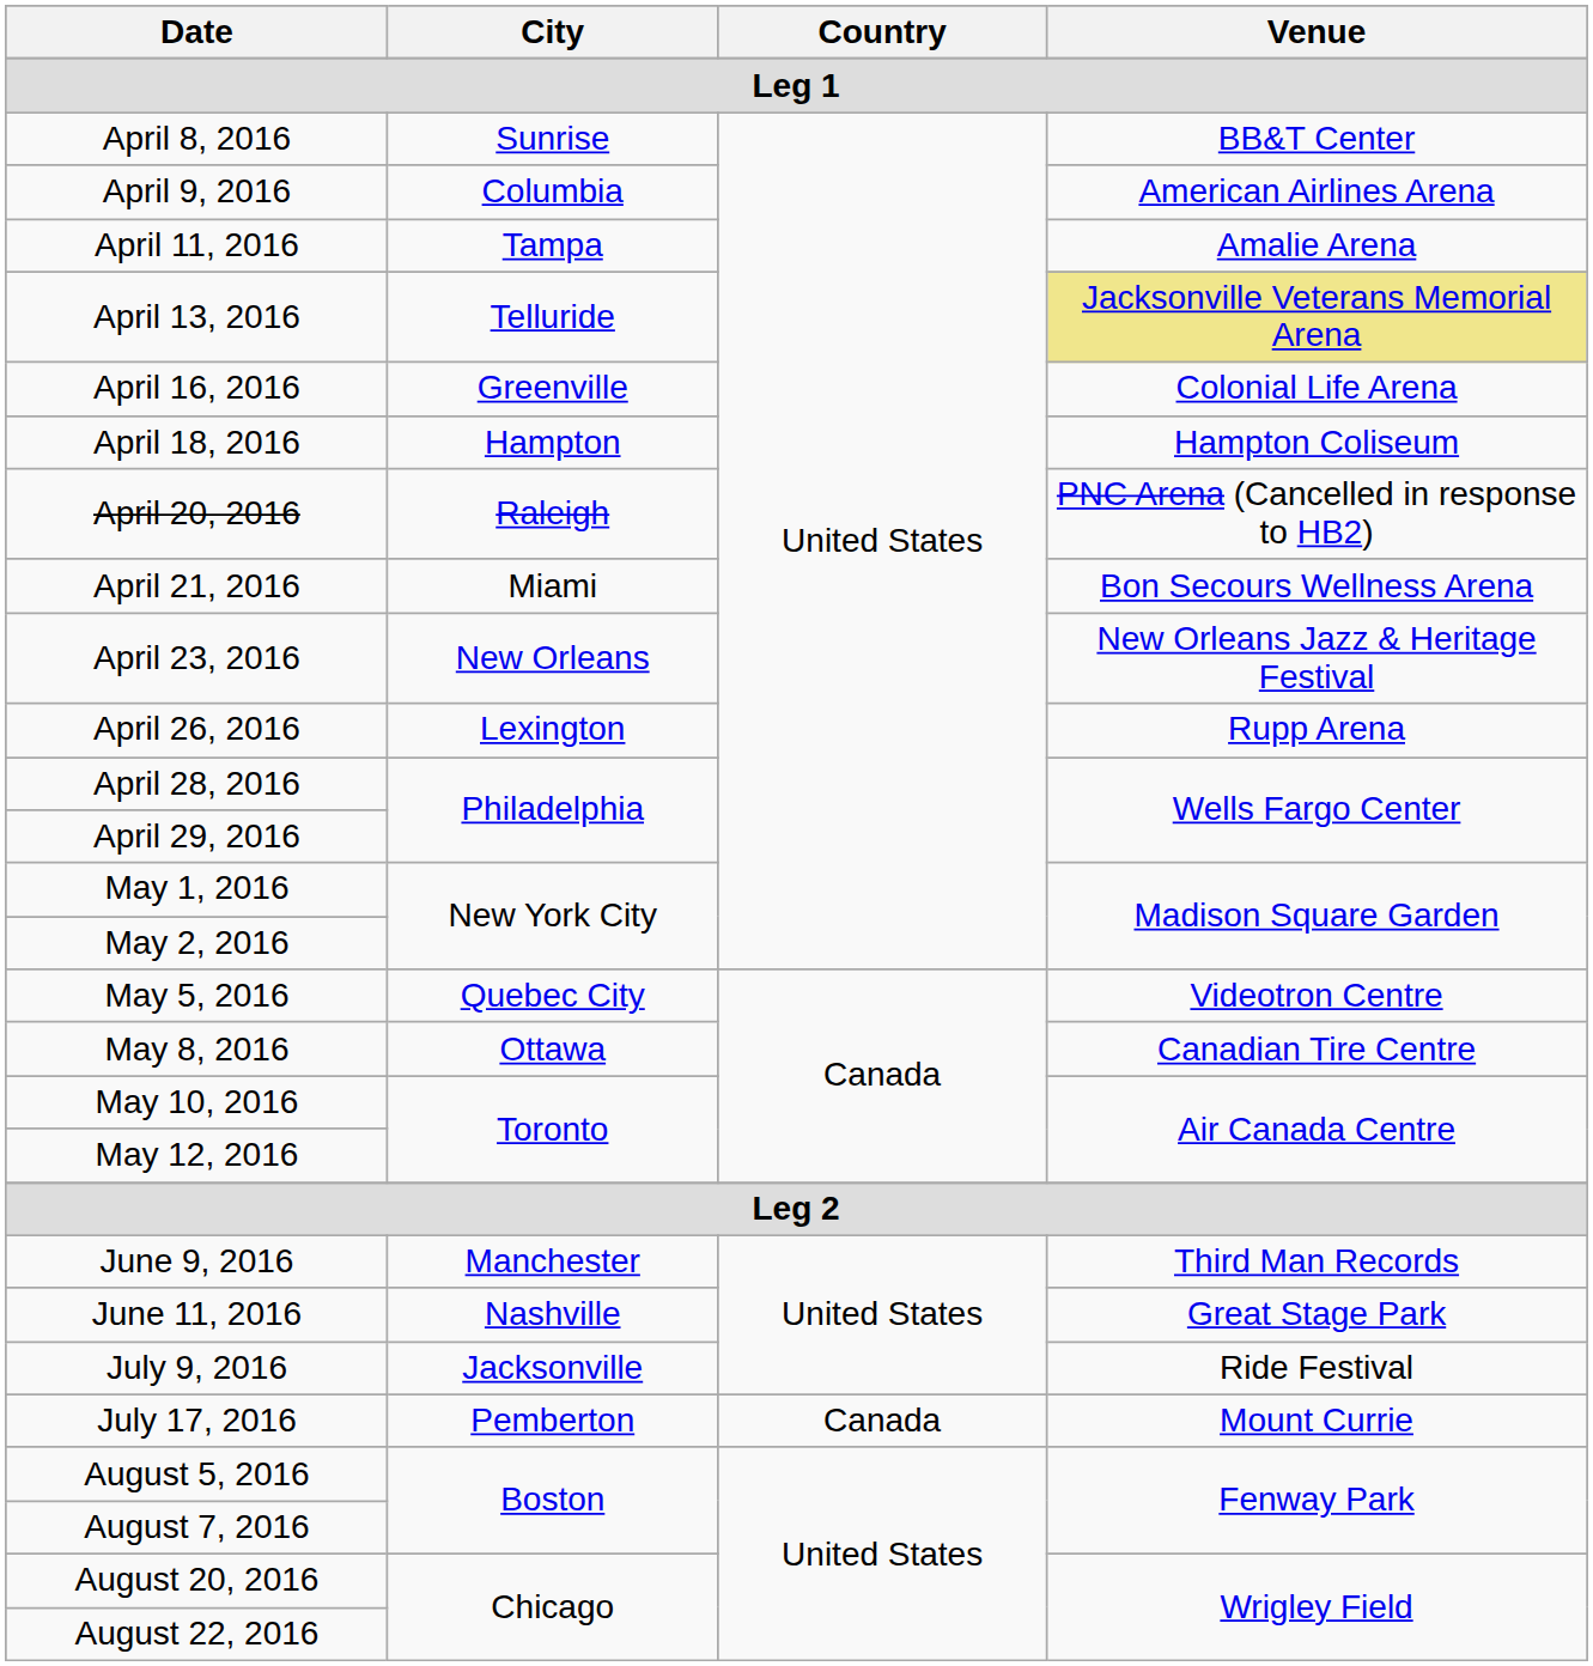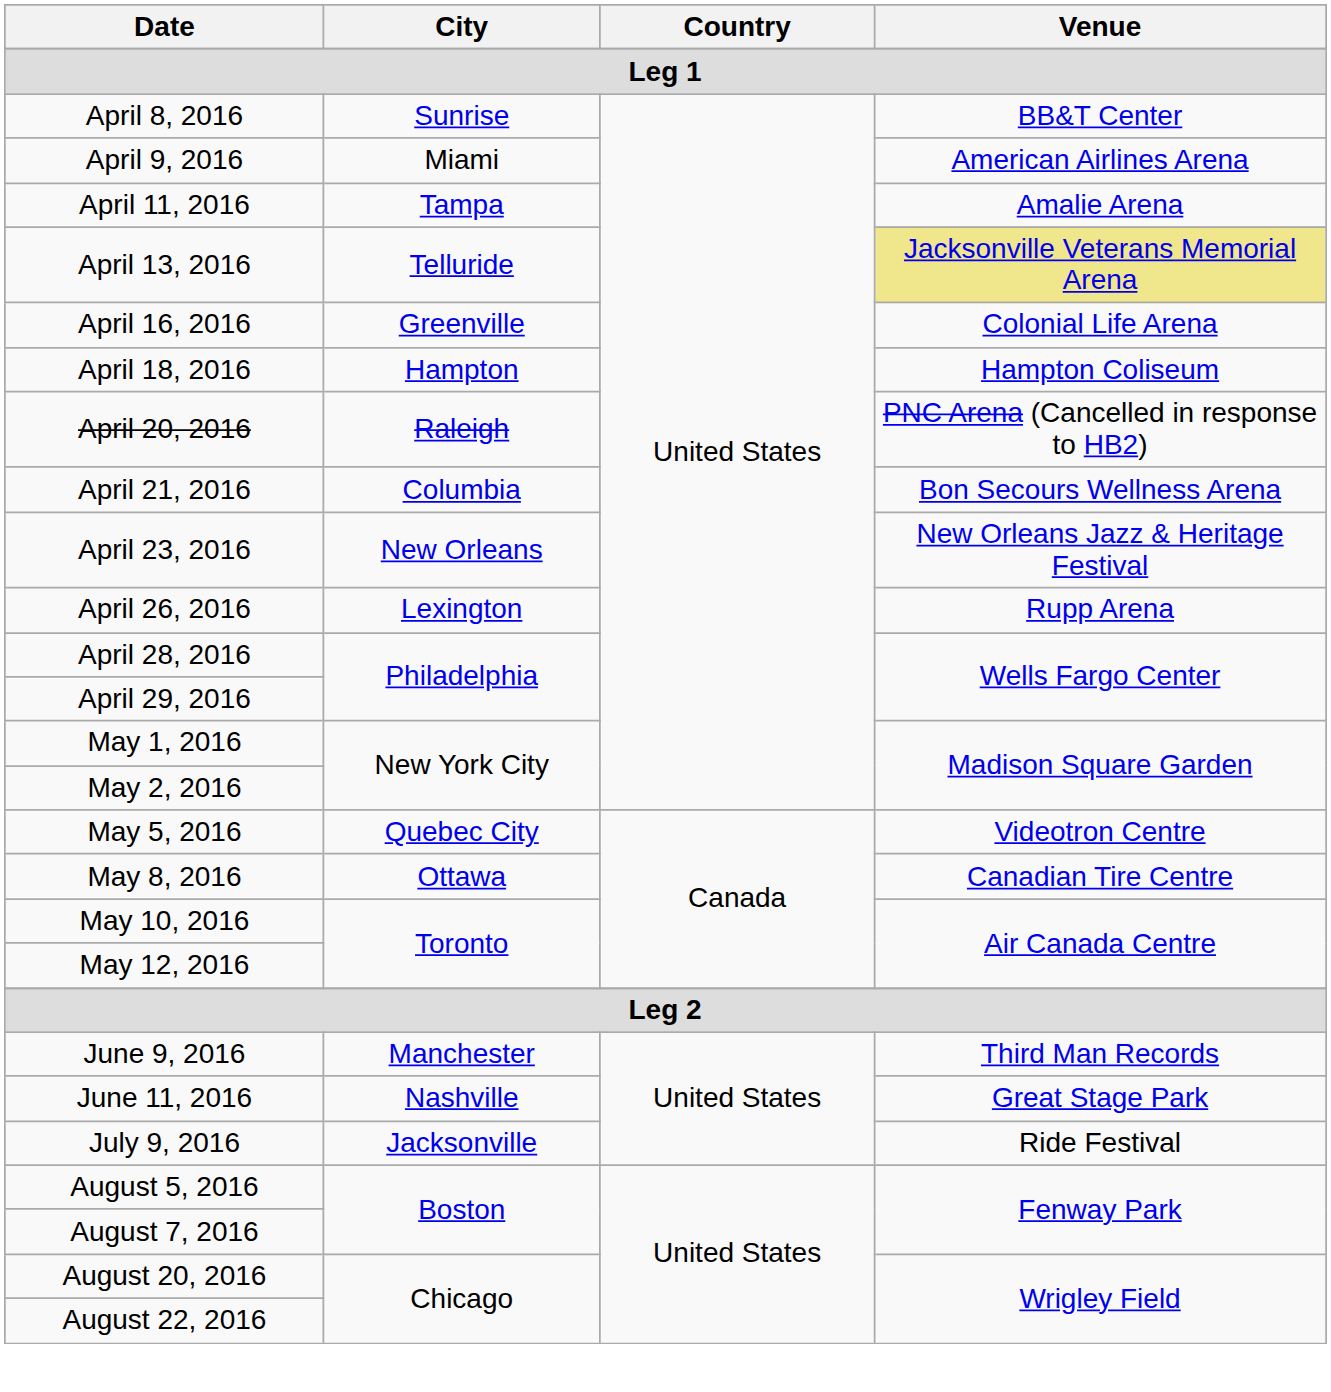April 9, 2016 | City: Columbia -> Miami
April 21, 2016 | City: Miami -> Columbia
- row: July 17, 2016 | Pemberton | Canada | Mount Currie
